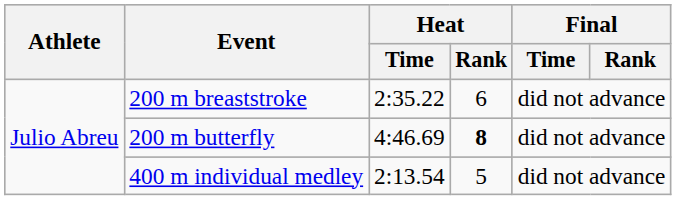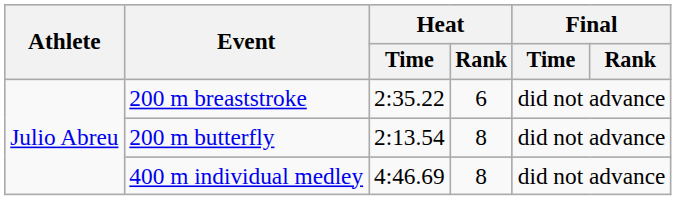200 m butterfly | Heat / Time: 4:46.69 -> 2:13.54
200 m butterfly | Heat / Rank: bold -> normal
400 m individual medley | Heat / Time: 2:13.54 -> 4:46.69
400 m individual medley | Heat / Rank: 5 -> 8
